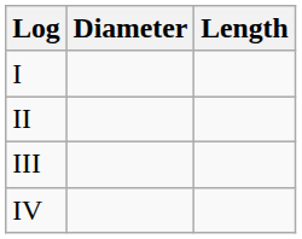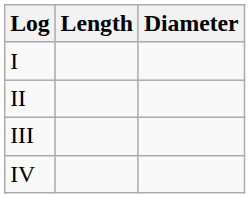columns swapped: Diameter <-> Length
